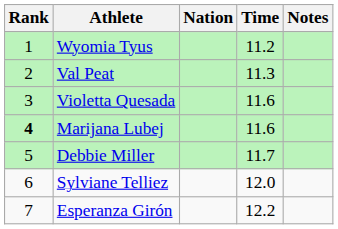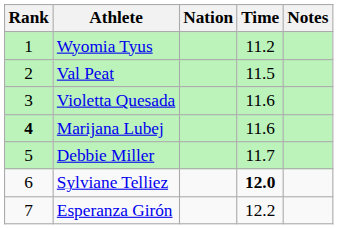Val Peat | Time: 11.3 -> 11.5
Sylviane Telliez | Time: normal -> bold
